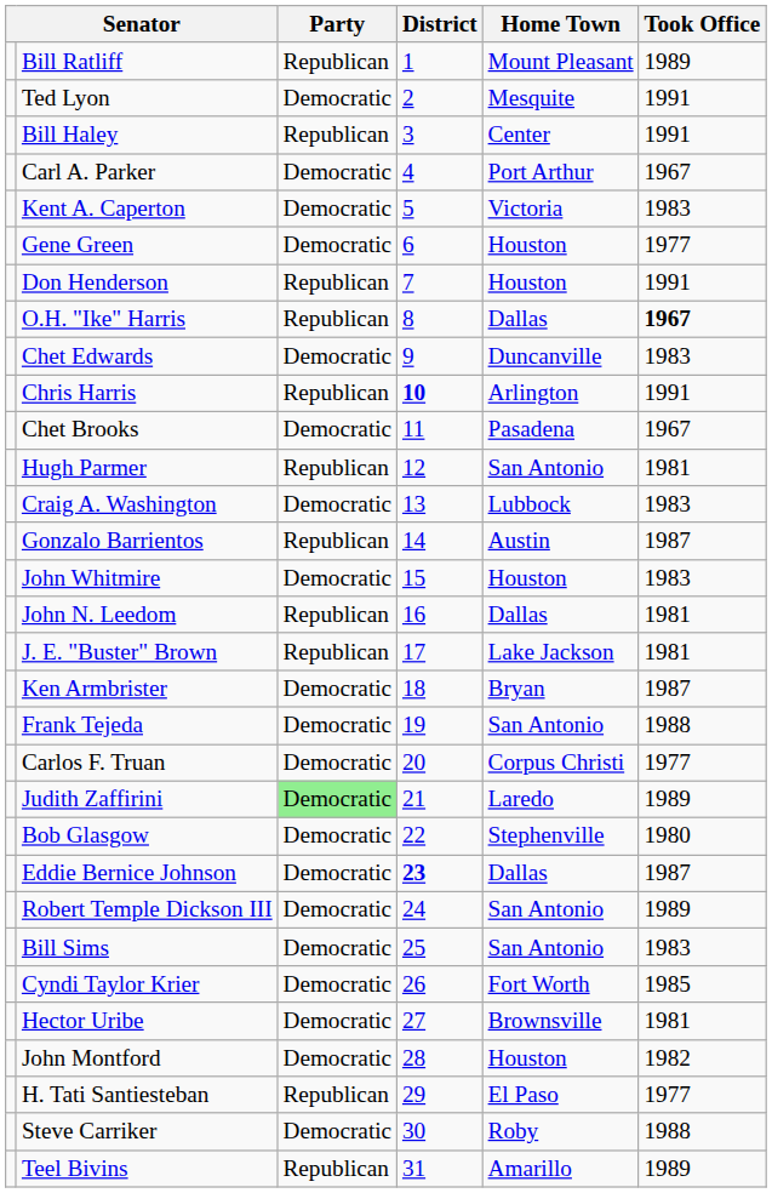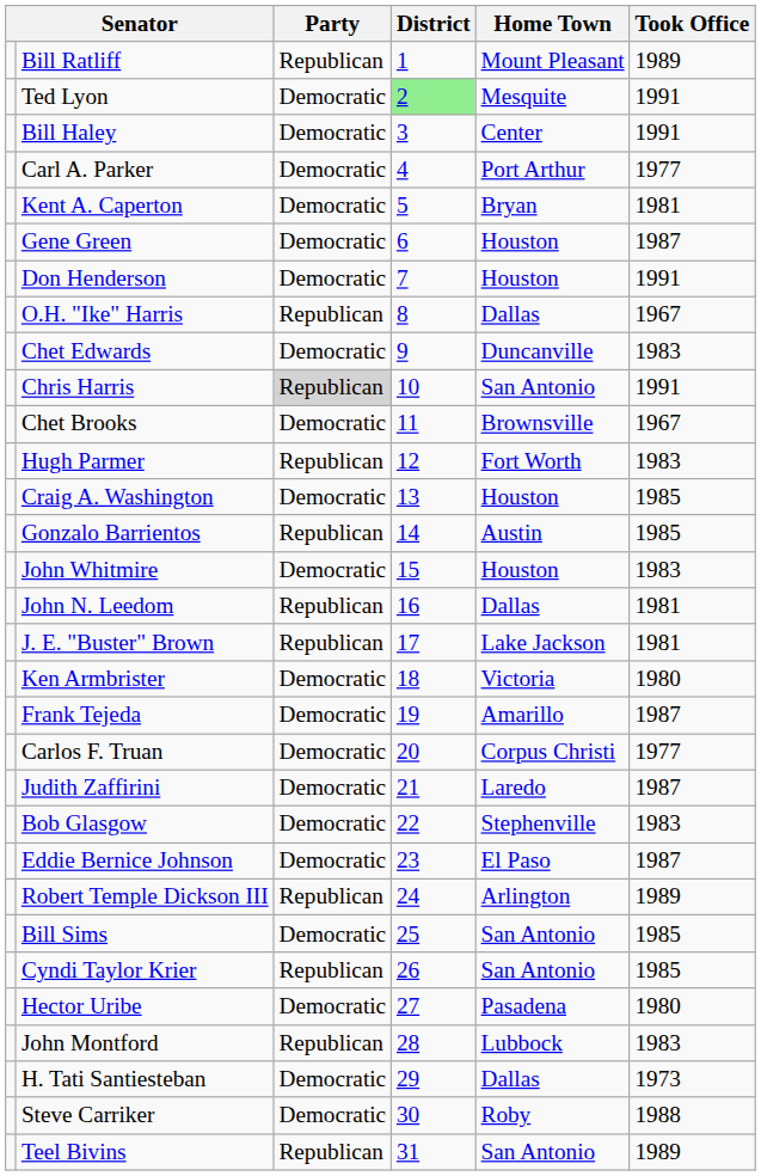Ted Lyon | District: no background -> lightgreen background
Bill Haley | Party: Republican -> Democratic
Carl A. Parker | Took Office: 1967 -> 1977
Kent A. Caperton | Home Town: Victoria -> Bryan
Kent A. Caperton | Took Office: 1983 -> 1981
Gene Green | Took Office: 1977 -> 1987
Don Henderson | Party: Republican -> Democratic
O.H. "Ike" Harris | Took Office: bold -> normal
Chris Harris | Party: no background -> lightgrey background
Chris Harris | District: bold -> normal
Chris Harris | Home Town: Arlington -> San Antonio
Chet Brooks | Home Town: Pasadena -> Brownsville
Hugh Parmer | Home Town: San Antonio -> Fort Worth
Hugh Parmer | Took Office: 1981 -> 1983
Craig A. Washington | Home Town: Lubbock -> Houston
Craig A. Washington | Took Office: 1983 -> 1985
Gonzalo Barrientos | Took Office: 1987 -> 1985
Ken Armbrister | Home Town: Bryan -> Victoria
Ken Armbrister | Took Office: 1987 -> 1980
Frank Tejeda | Home Town: San Antonio -> Amarillo
Frank Tejeda | Took Office: 1988 -> 1987
Judith Zaffirini | Party: lightgreen background -> no background
Judith Zaffirini | Took Office: 1989 -> 1987
Bob Glasgow | Took Office: 1980 -> 1983
Eddie Bernice Johnson | District: bold -> normal
Eddie Bernice Johnson | Home Town: Dallas -> El Paso
Robert Temple Dickson III | Party: Democratic -> Republican
Robert Temple Dickson III | Home Town: San Antonio -> Arlington
Bill Sims | Took Office: 1983 -> 1985
Cyndi Taylor Krier | Party: Democratic -> Republican
Cyndi Taylor Krier | Home Town: Fort Worth -> San Antonio
Hector Uribe | Home Town: Brownsville -> Pasadena
Hector Uribe | Took Office: 1981 -> 1980
John Montford | Party: Democratic -> Republican
John Montford | Home Town: Houston -> Lubbock
John Montford | Took Office: 1982 -> 1983
H. Tati Santiesteban | Party: Republican -> Democratic
H. Tati Santiesteban | Home Town: El Paso -> Dallas
H. Tati Santiesteban | Took Office: 1977 -> 1973
Teel Bivins | Home Town: Amarillo -> San Antonio
